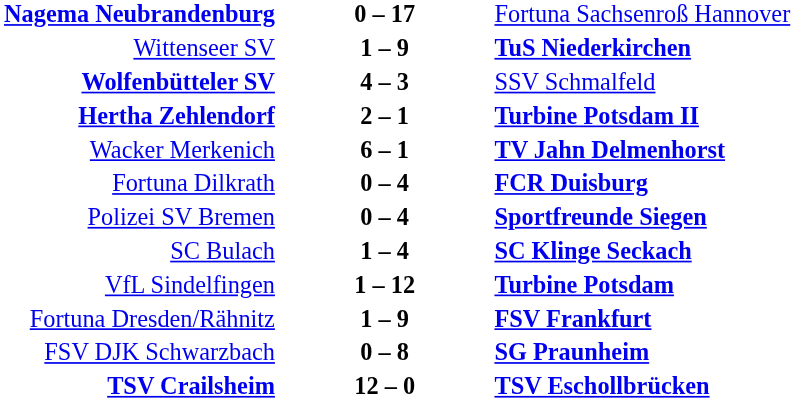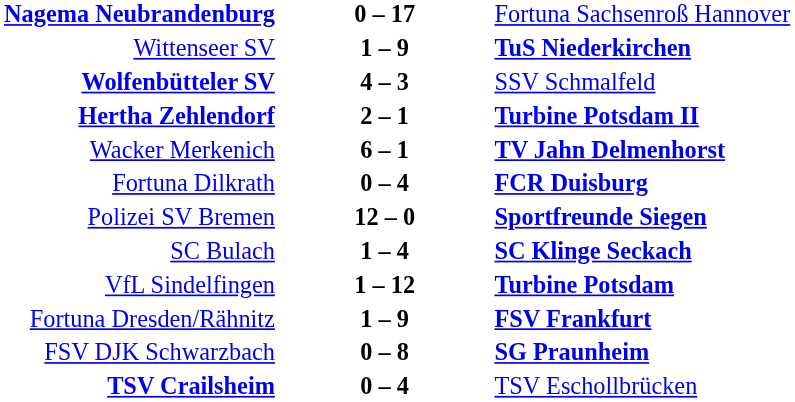Polizei SV Bremen | column 2: 0 – 4 -> 12 – 0
TSV Crailsheim | column 2: 12 – 0 -> 0 – 4
TSV Crailsheim | column 3: bold -> normal
